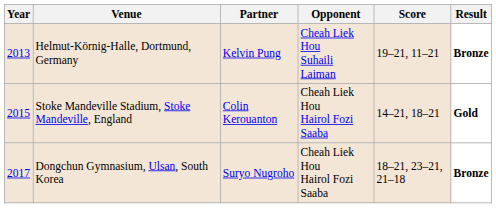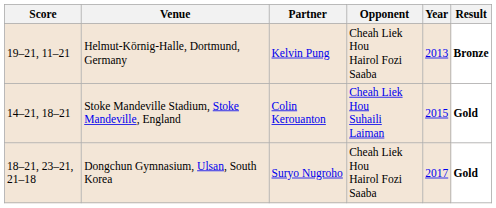columns swapped: Year <-> Score
Helmut-Körnig-Halle, Dortmund, Germany | Opponent: Cheah Liek Hou Suhaili Laiman -> Cheah Liek Hou Hairol Fozi Saaba
Stoke Mandeville Stadium, Stoke Mandeville, England | Opponent: Cheah Liek Hou Hairol Fozi Saaba -> Cheah Liek Hou Suhaili Laiman
Dongchun Gymnasium, Ulsan, South Korea | Result: Bronze -> Gold
